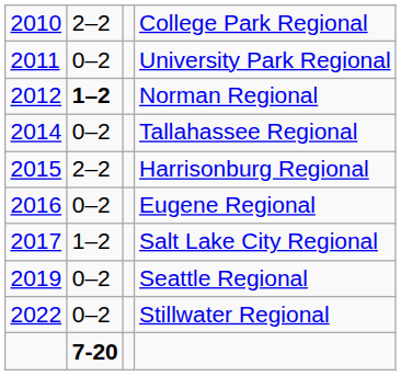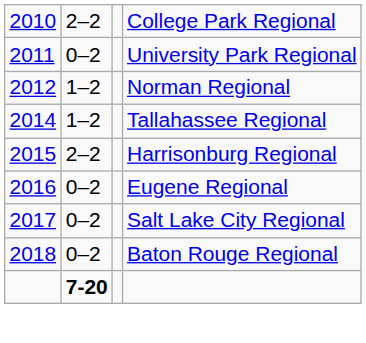Norman Regional | column 2: bold -> normal
Tallahassee Regional | column 2: 0–2 -> 1–2
Salt Lake City Regional | column 2: 1–2 -> 0–2
+ row: 2018 | 0–2 | Baton Rouge Regional
- row: 2019 | 0–2 | Seattle Regional
- row: 2022 | 0–2 | Stillwater Regional
